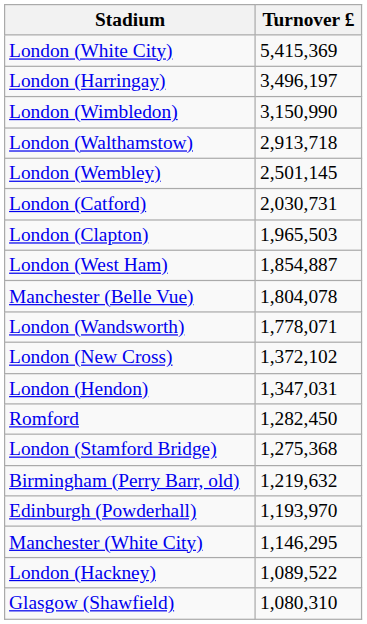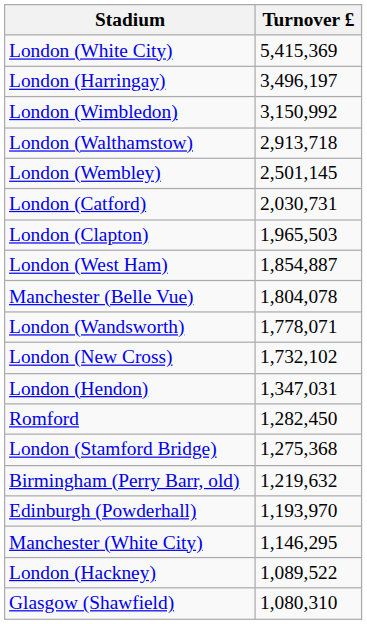London (Wimbledon) | Turnover £: 3,150,990 -> 3,150,992
London (New Cross) | Turnover £: 1,372,102 -> 1,732,102
